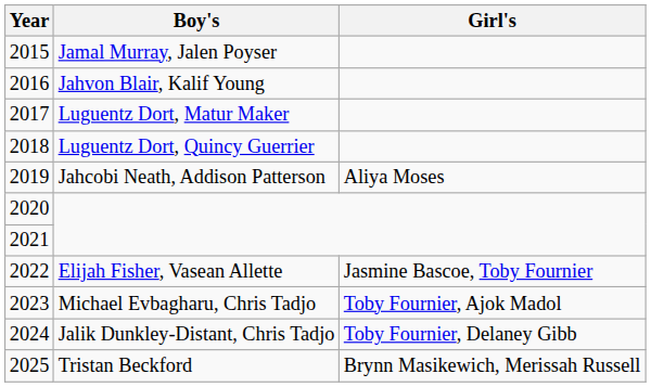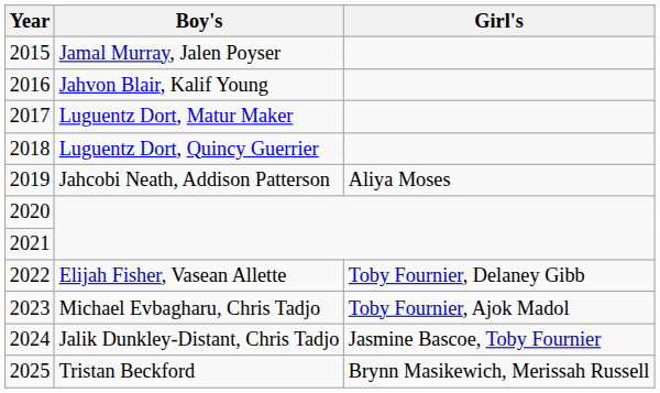Elijah Fisher, Vasean Allette | Girl's: Jasmine Bascoe, Toby Fournier -> Toby Fournier, Delaney Gibb
Jalik Dunkley-Distant, Chris Tadjo | Girl's: Toby Fournier, Delaney Gibb -> Jasmine Bascoe, Toby Fournier
